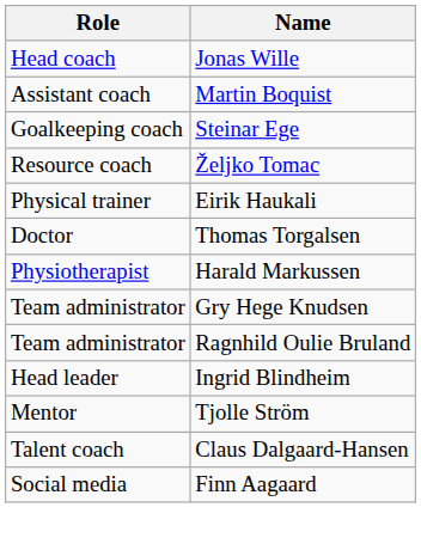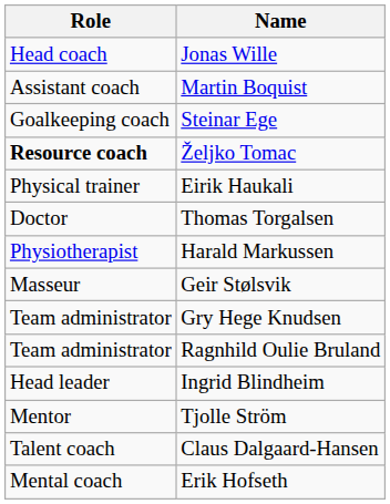Željko Tomac | Role: normal -> bold
+ row: Masseur | Geir Stølsvik
+ row: Mental coach | Erik Hofseth
- row: Social media | Finn Aagaard
